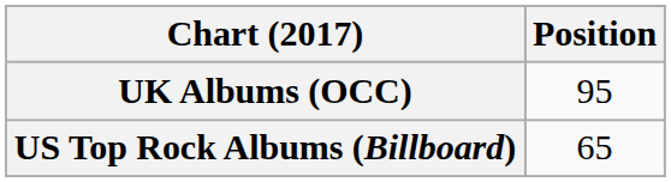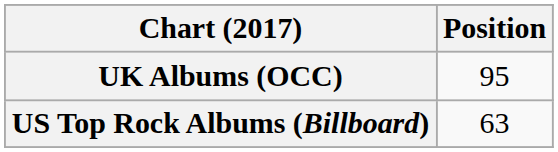US Top Rock Albums (Billboard) | Position: 65 -> 63
